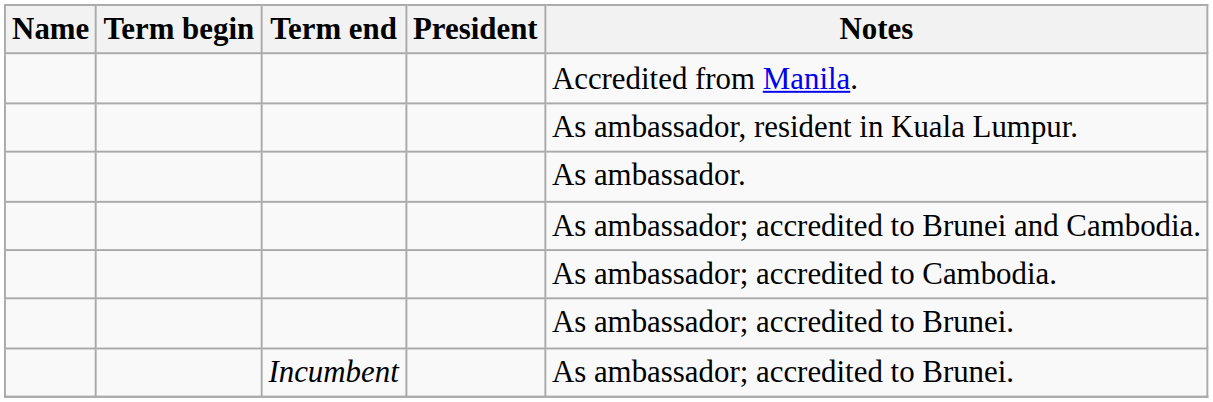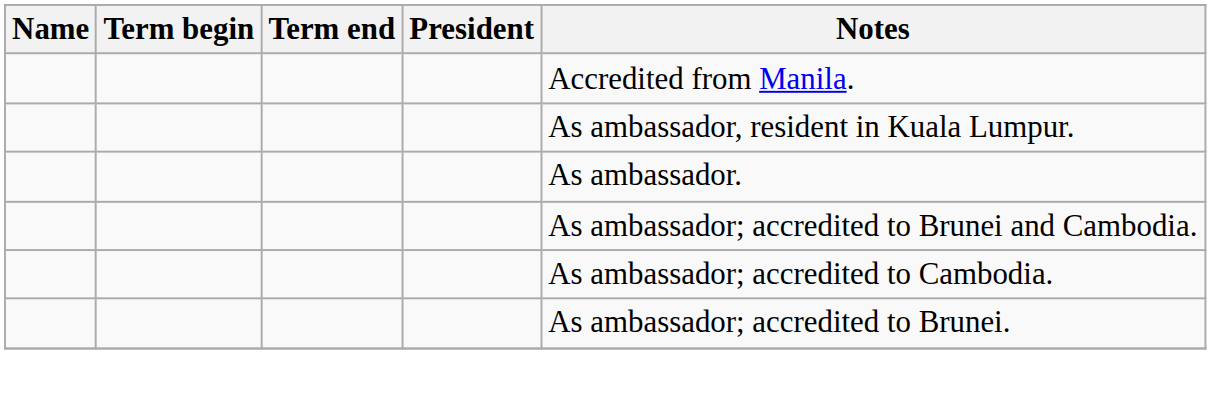- row: Incumbent | As ambassador; accredited to Brunei.
